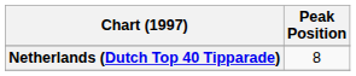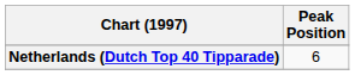Netherlands (Dutch Top 40 Tipparade) | Peak Position: 8 -> 6
